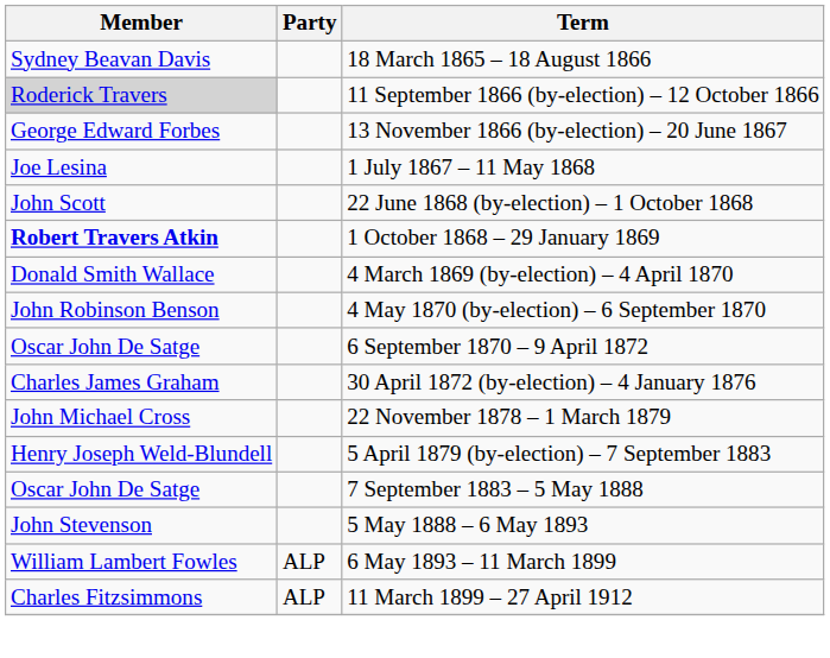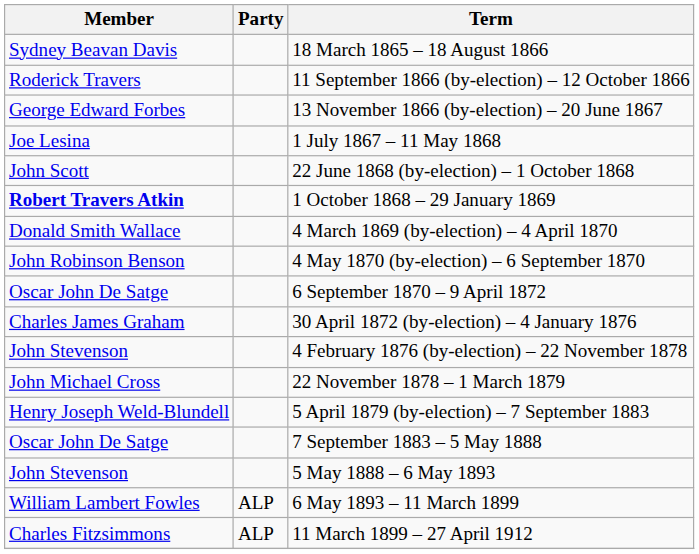11 September 1866 (by-election) – 12 October 1866 | Member: lightgrey background -> no background
+ row: John Stevenson | 4 February 1876 (by-election) – 22 November 1878
